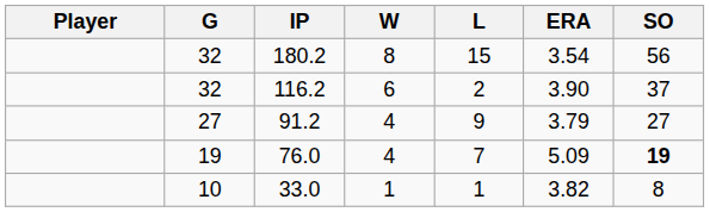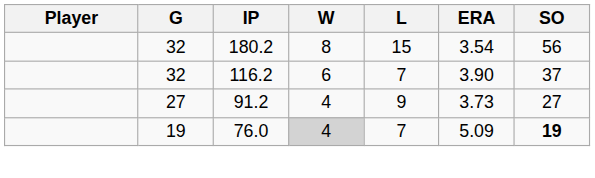116.2 | L: 2 -> 7
91.2 | ERA: 3.79 -> 3.73
76.0 | W: no background -> lightgrey background
- row: 10 | 33.0 | 1 | 1 | 3.82 | 8
